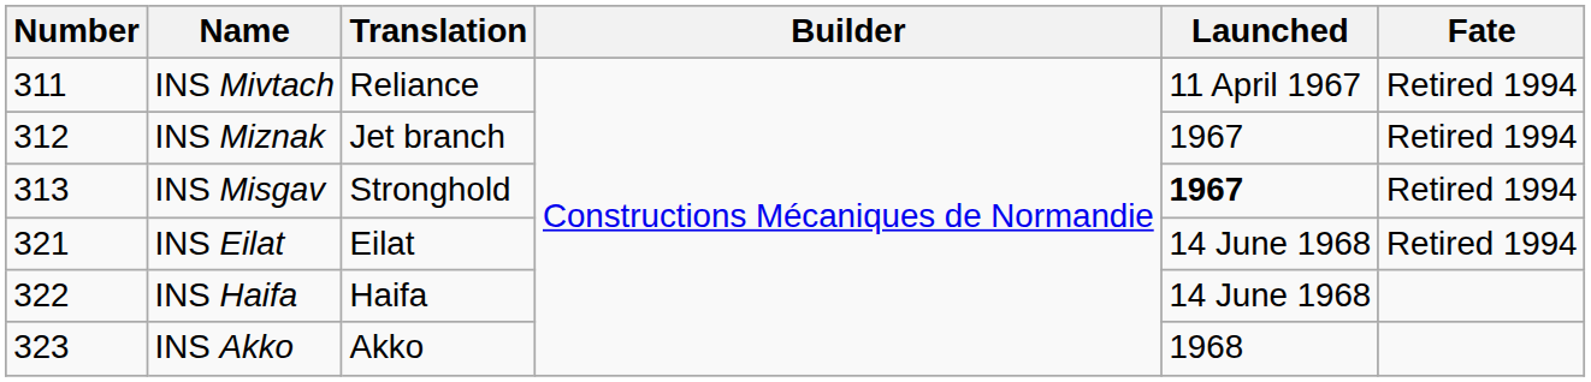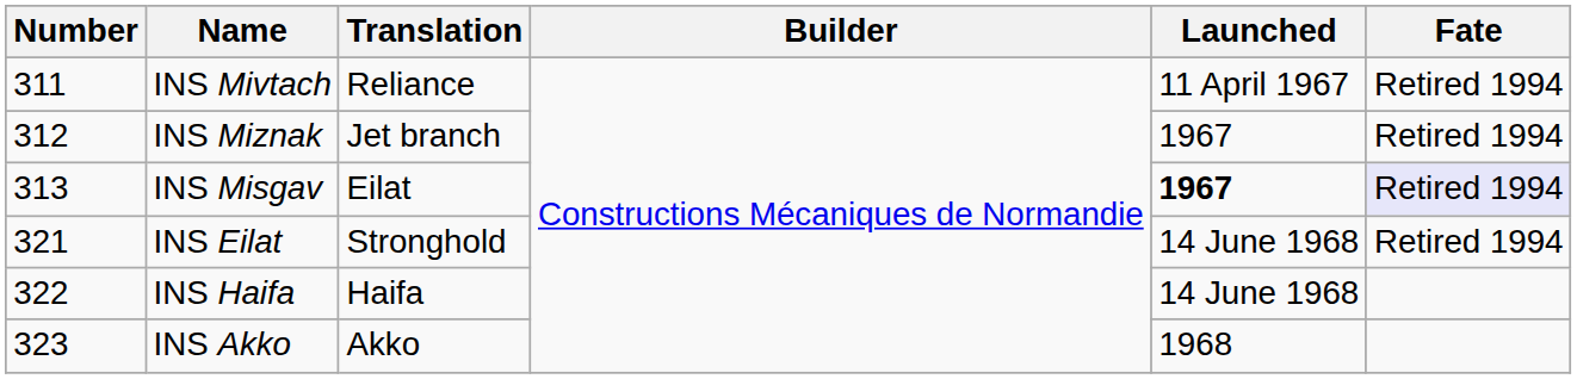INS Misgav | Translation: Stronghold -> Eilat
INS Misgav | Fate: no background -> lavender background
INS Eilat | Translation: Eilat -> Stronghold
